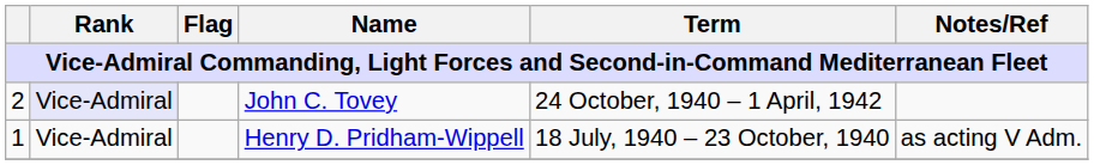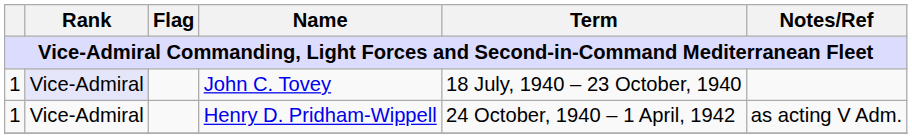John C. Tovey | column 1: 2 -> 1
John C. Tovey | Term: 24 October, 1940 – 1 April, 1942 -> 18 July, 1940 – 23 October, 1940
Henry D. Pridham-Wippell | Term: 18 July, 1940 – 23 October, 1940 -> 24 October, 1940 – 1 April, 1942
